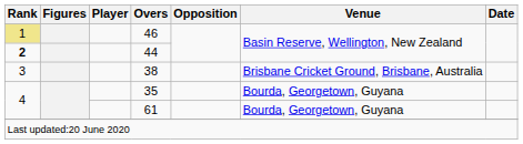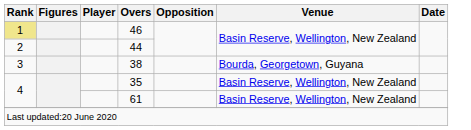44 | Rank: bold -> normal
38 | Venue: Brisbane Cricket Ground, Brisbane, Australia -> Bourda, Georgetown, Guyana
35 | Venue: Bourda, Georgetown, Guyana -> Basin Reserve, Wellington, New Zealand
61 | Venue: Bourda, Georgetown, Guyana -> Basin Reserve, Wellington, New Zealand
